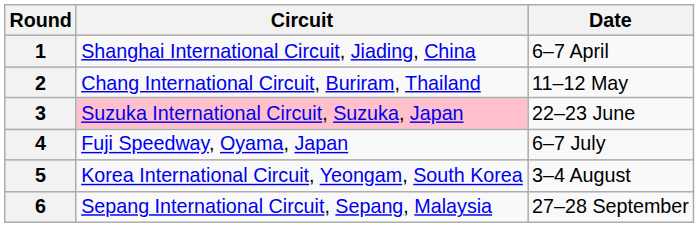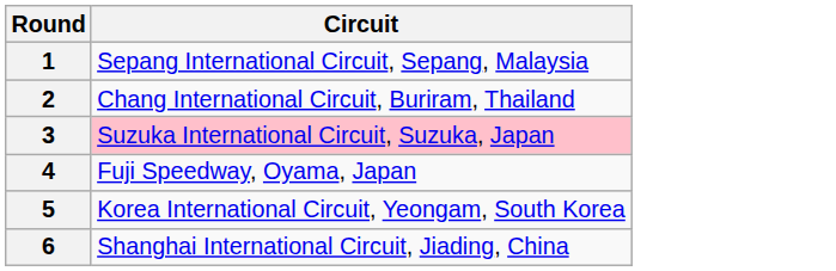- column: Date | 6–7 April | 11–12 May | 22–23 June | 6–7 July | 3–4 August | 27–28 September
1 | Circuit: Shanghai International Circuit, Jiading, China -> Sepang International Circuit, Sepang, Malaysia
6 | Circuit: Sepang International Circuit, Sepang, Malaysia -> Shanghai International Circuit, Jiading, China
